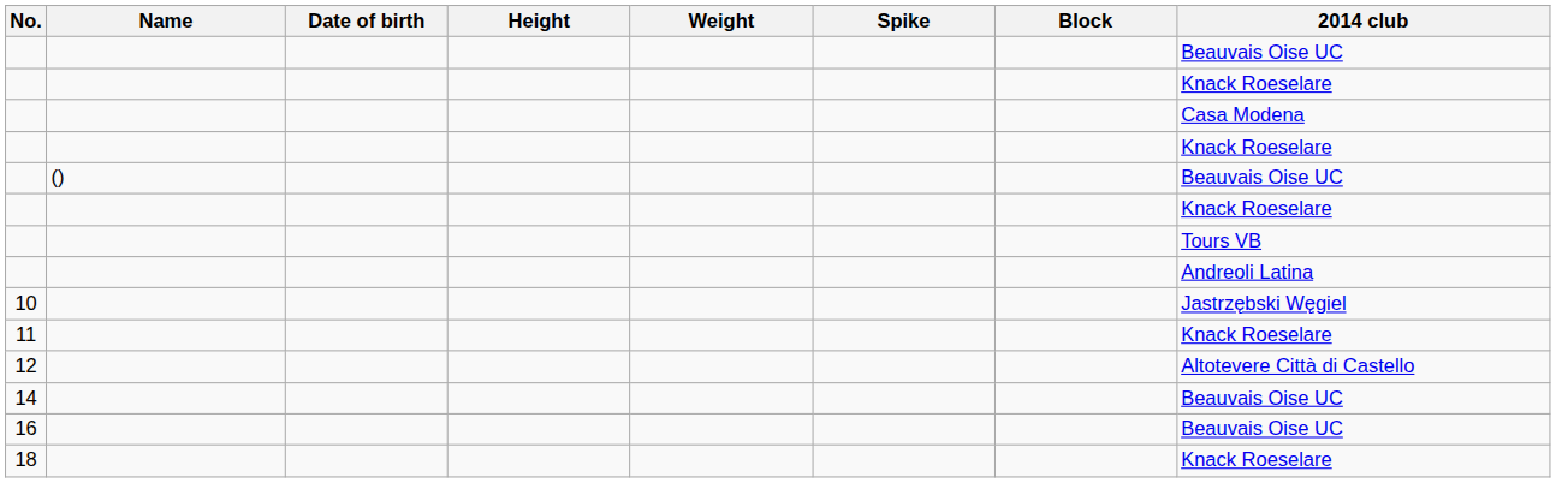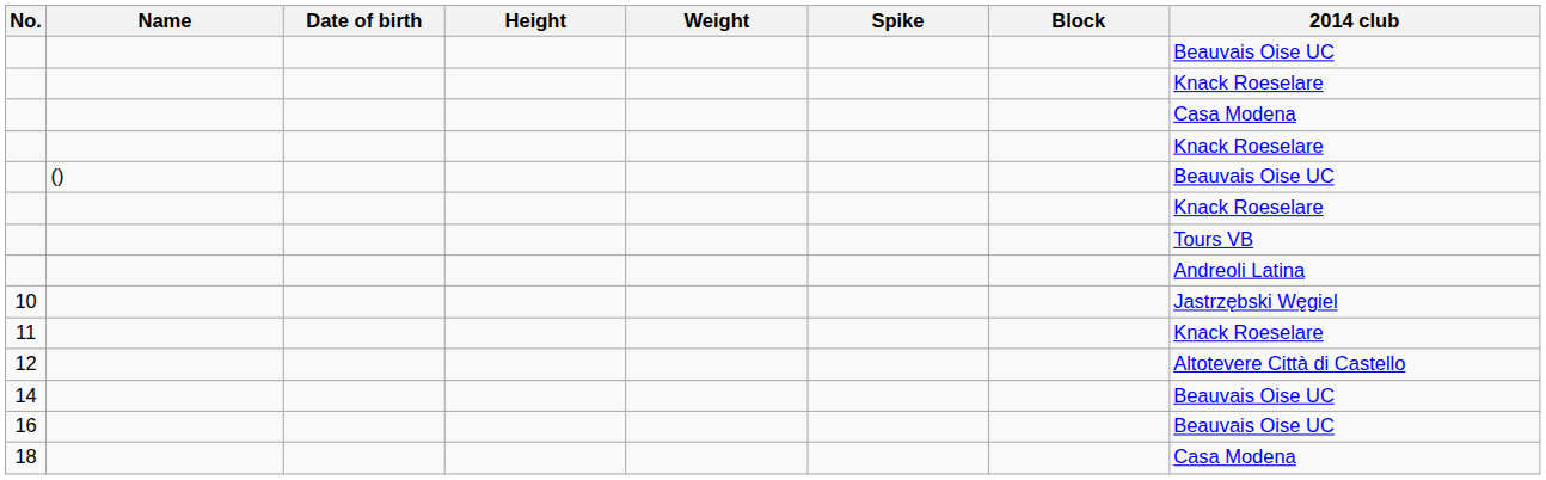18 | 2014 club: Knack Roeselare -> Casa Modena
